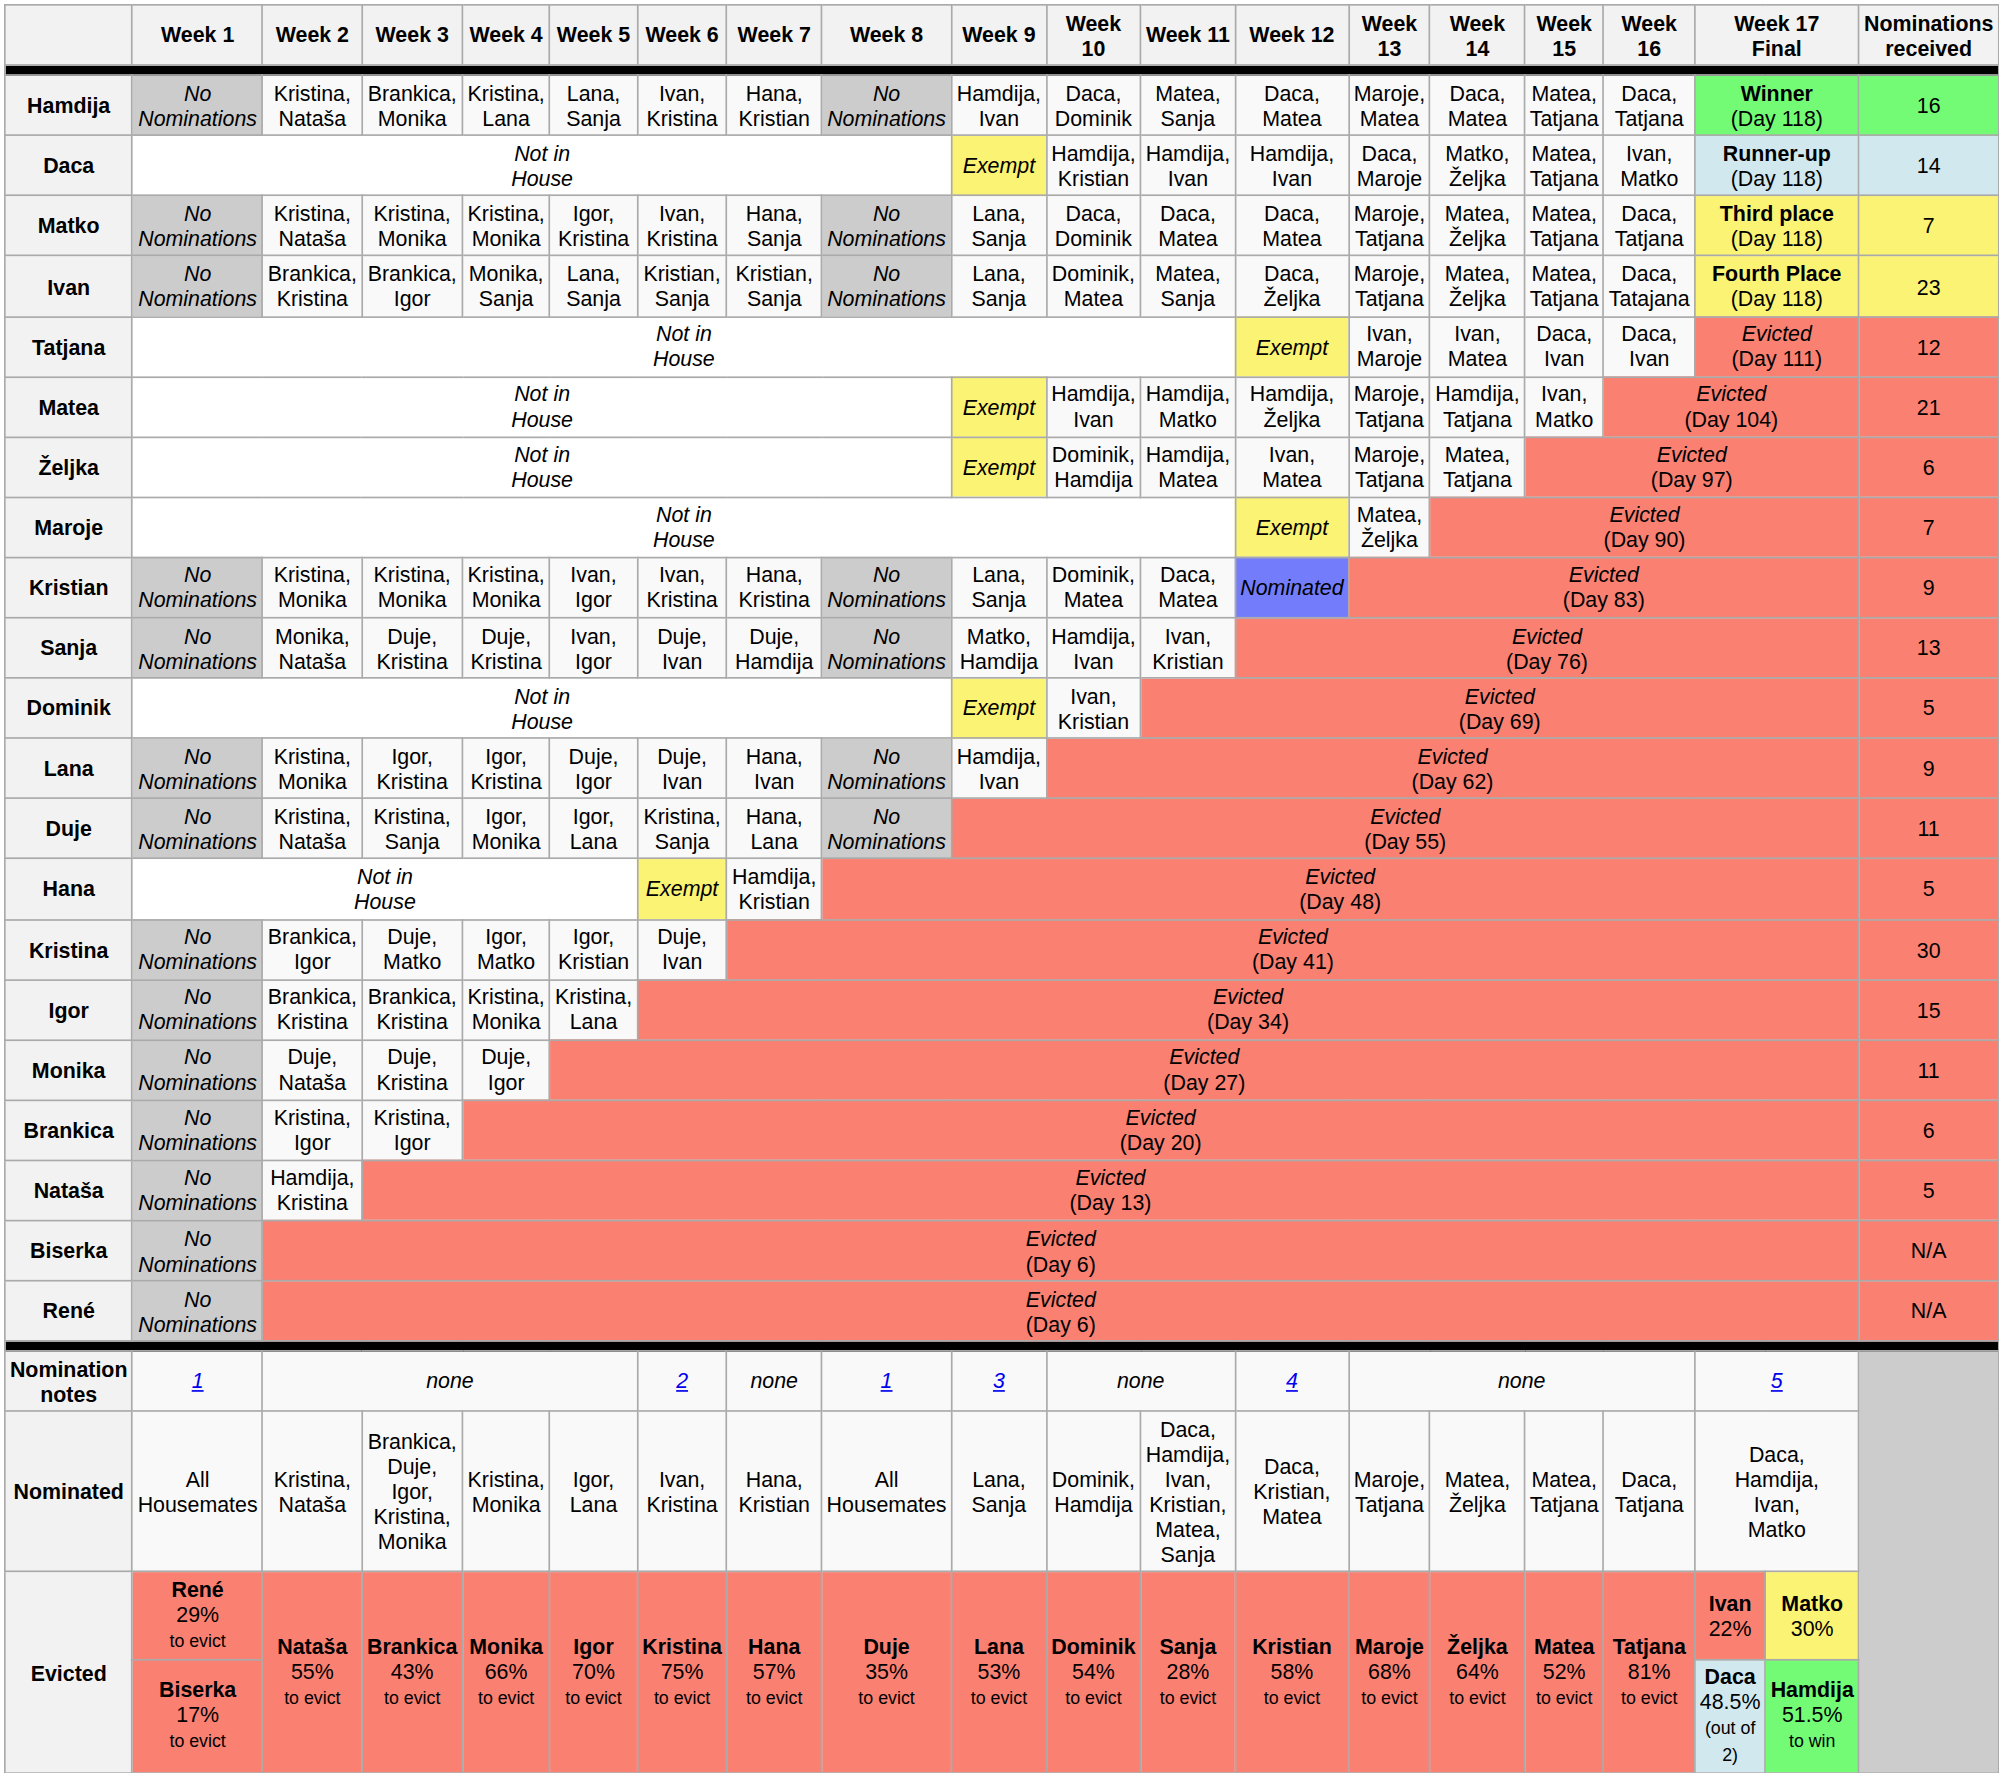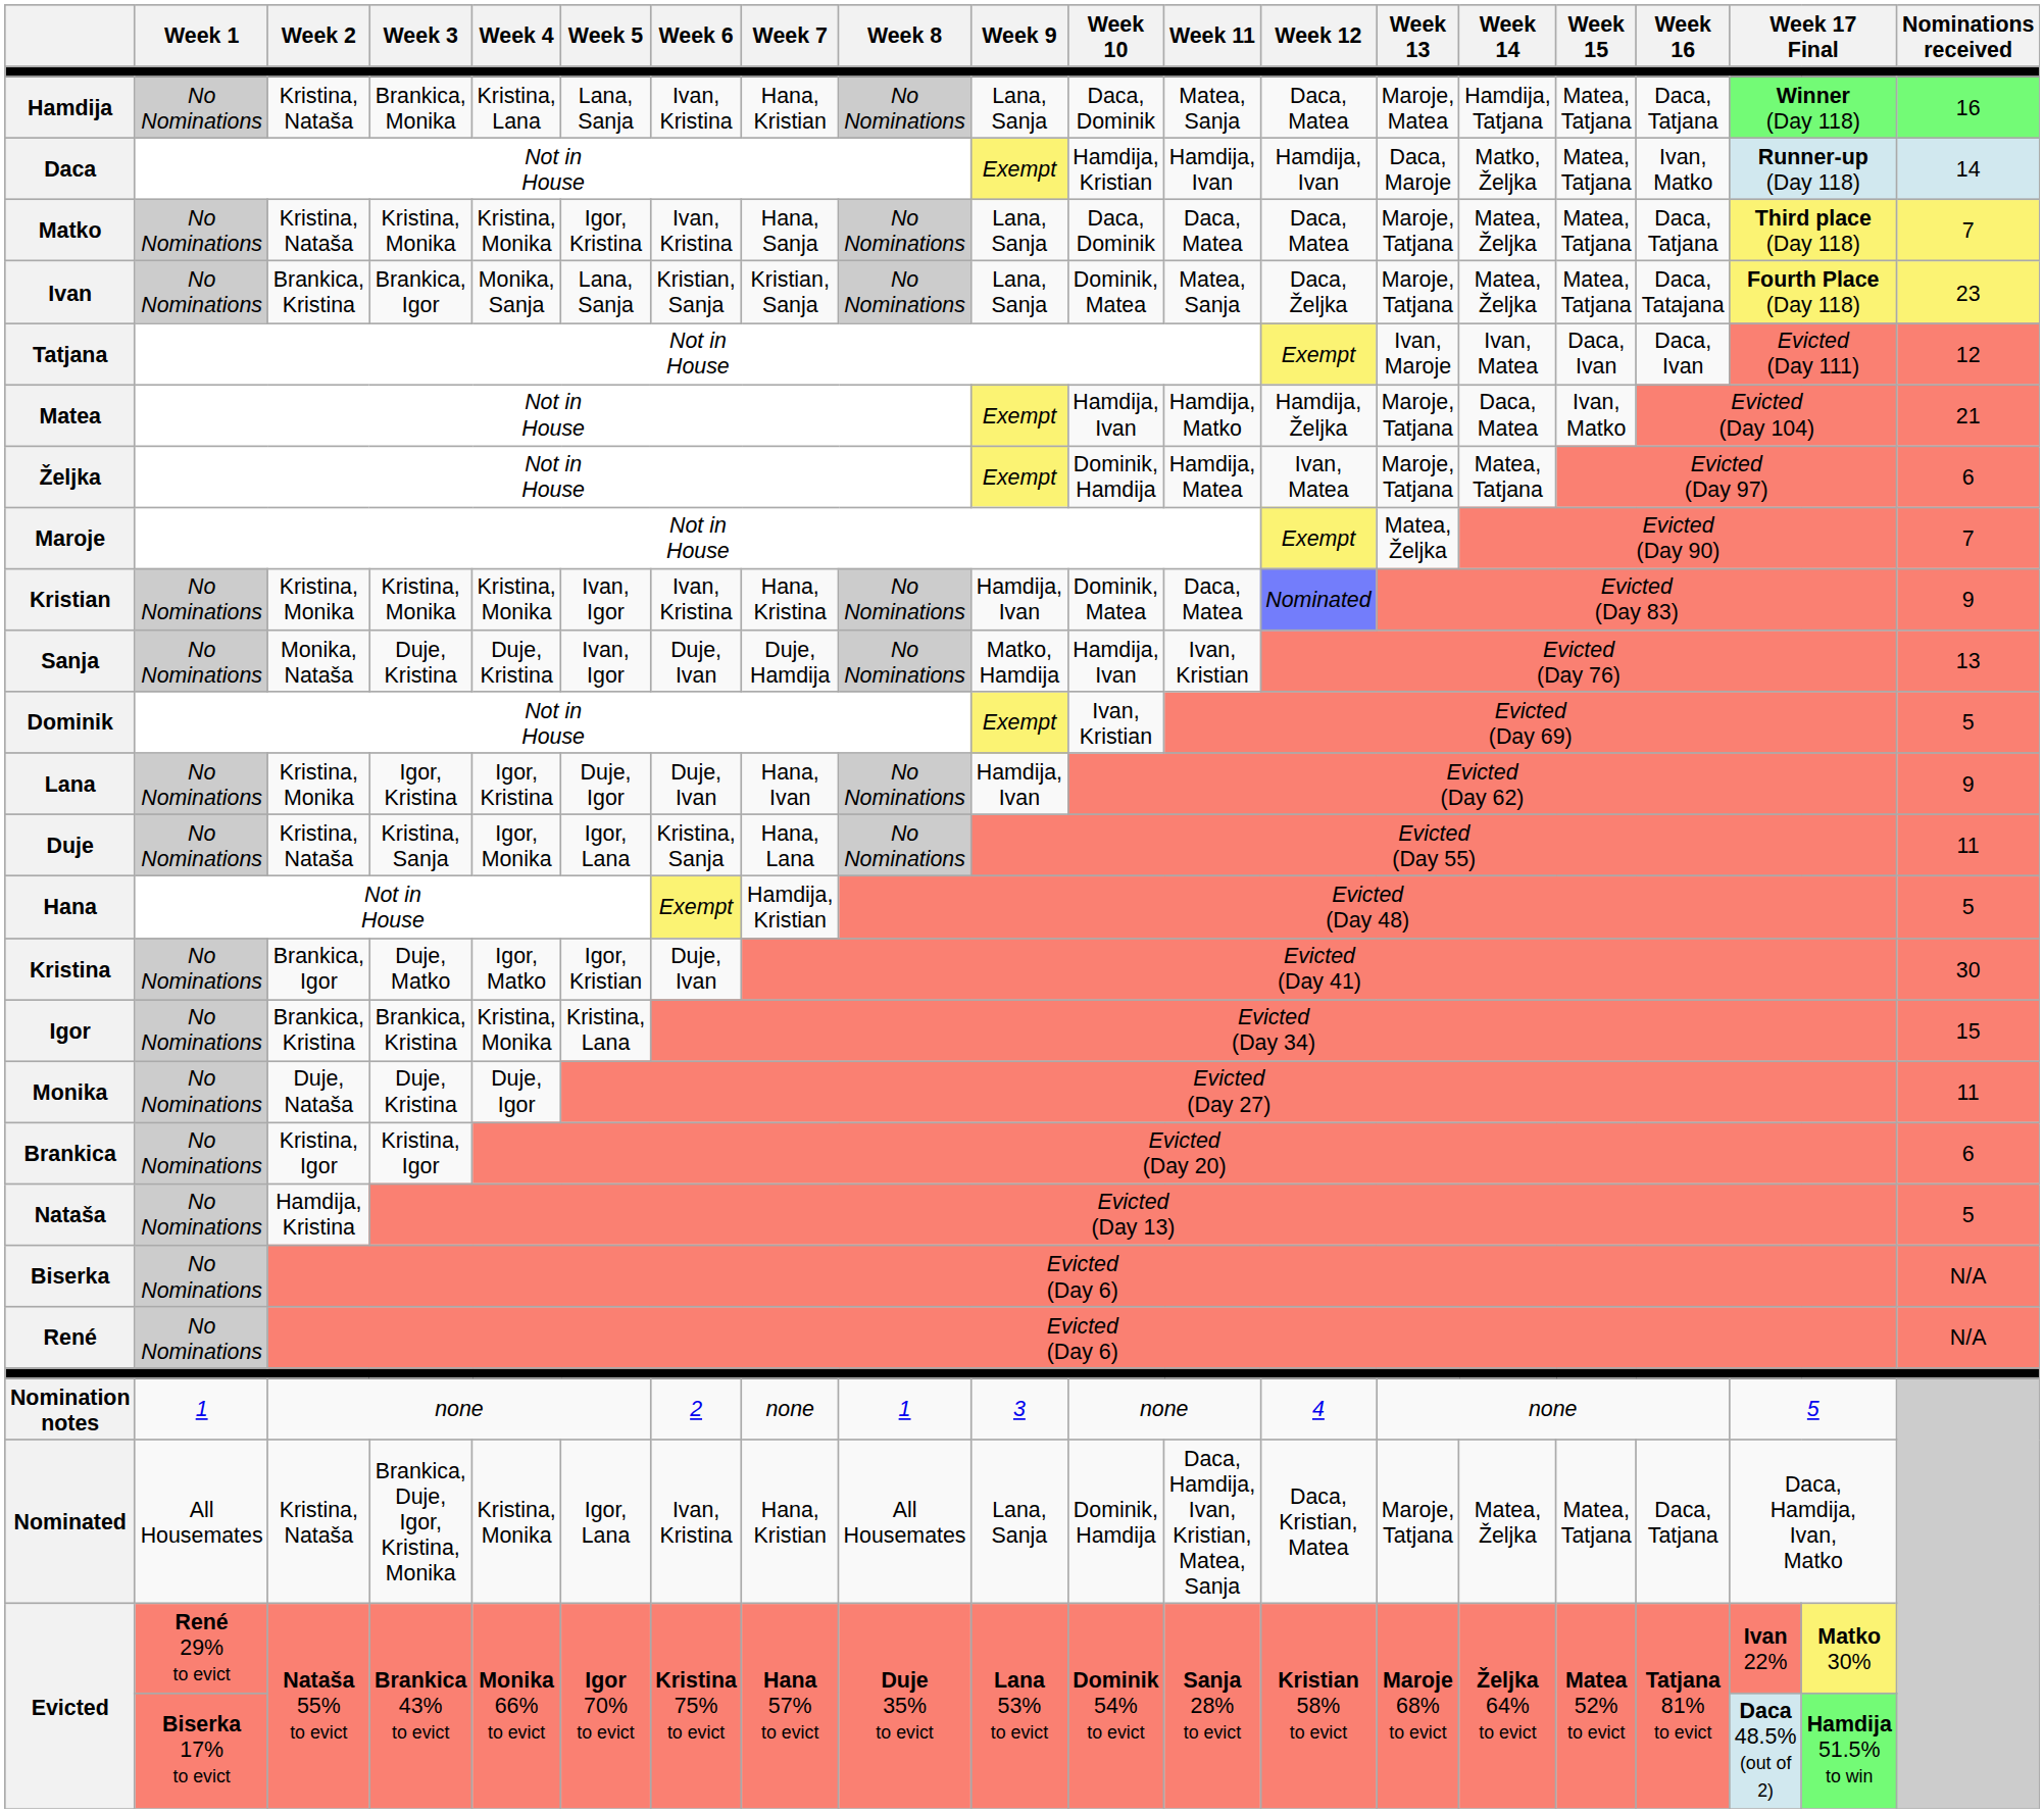Hamdija | Week 9: Hamdija, Ivan -> Lana, Sanja
Hamdija | Week 14: Daca, Matea -> Hamdija, Tatjana
Matea | Week 14: Hamdija, Tatjana -> Daca, Matea
Kristian | Week 9: Lana, Sanja -> Hamdija, Ivan
